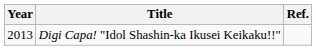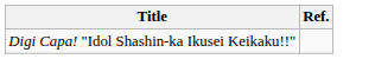- column: Year | 2013
